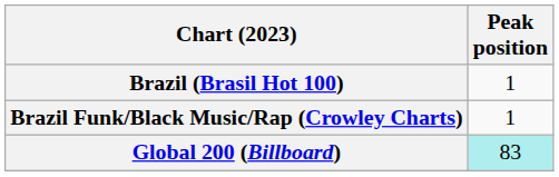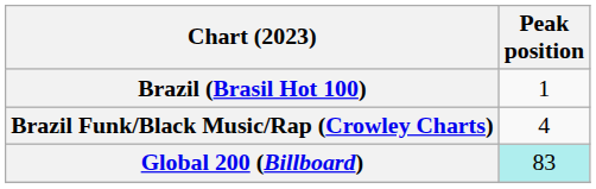Brazil Funk/Black Music/Rap (Crowley Charts) | Peak position: 1 -> 4
